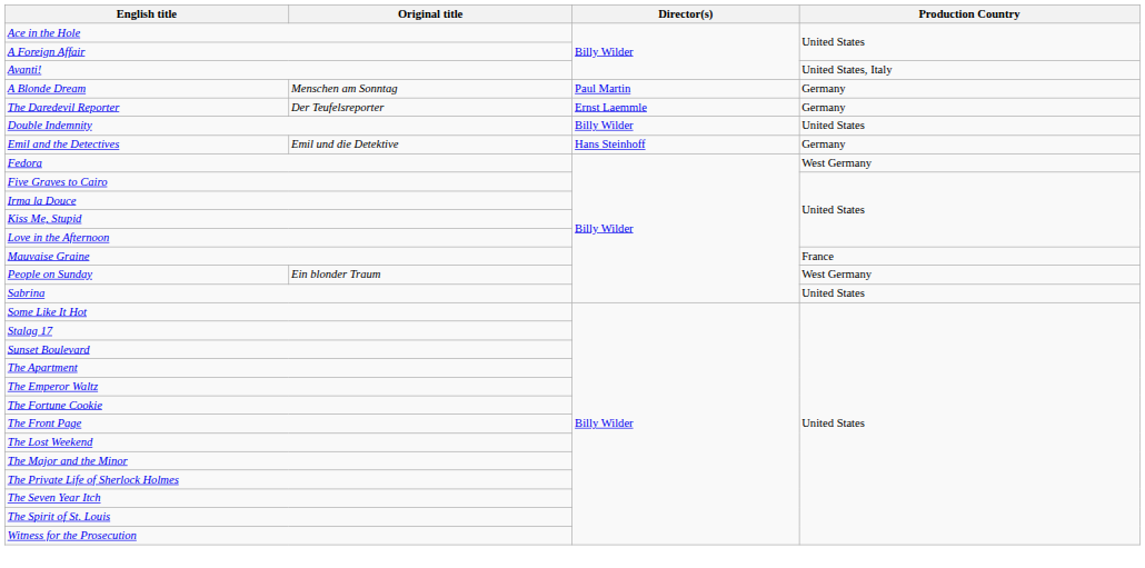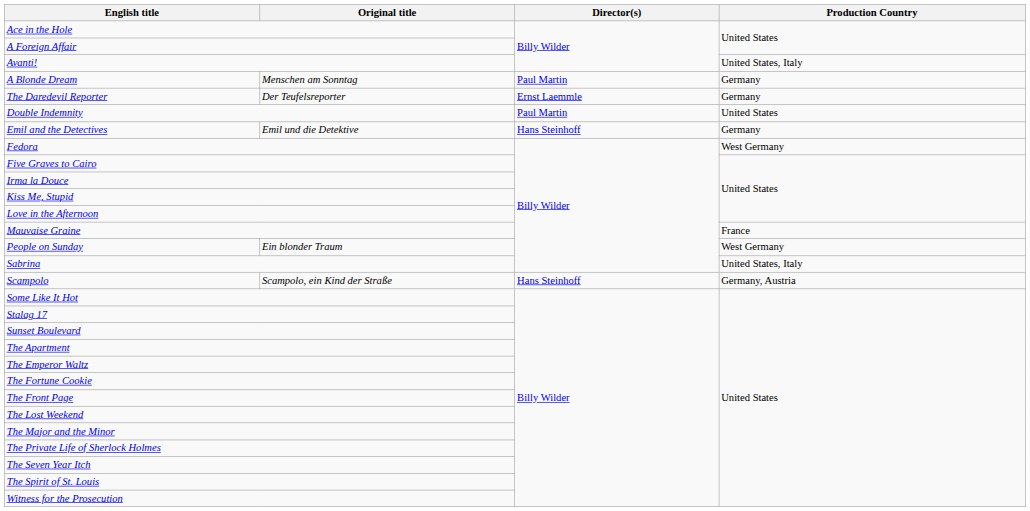Double Indemnity | Director(s): Billy Wilder -> Paul Martin
Sabrina | Production Country: United States -> United States, Italy
+ row: Scampolo | Scampolo, ein Kind der Straße | Hans Steinhoff | Germany, Austria
